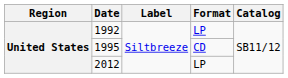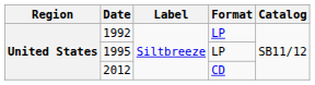1995 | Format: CD -> LP
2012 | Format: LP -> CD
